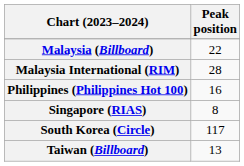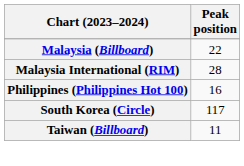- row: Singapore (RIAS) | 8
Taiwan (Billboard) | Peak position: 13 -> 11
